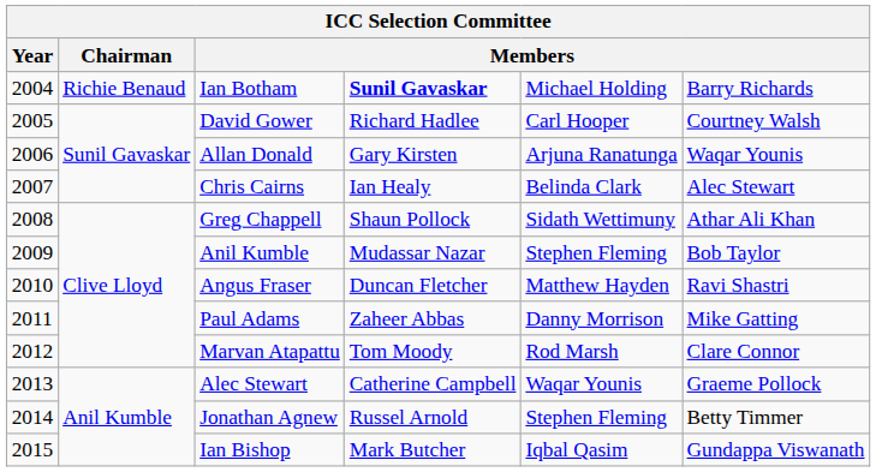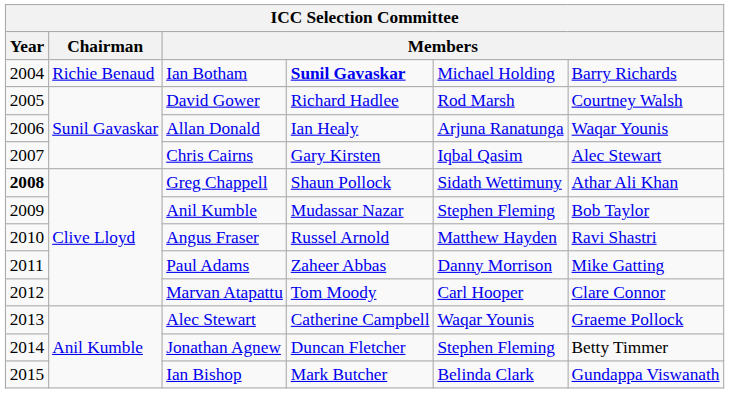David Gower | column 5: Carl Hooper -> Rod Marsh
Allan Donald | column 4: Gary Kirsten -> Ian Healy
Chris Cairns | column 4: Ian Healy -> Gary Kirsten
Chris Cairns | column 5: Belinda Clark -> Iqbal Qasim
Greg Chappell | Year: normal -> bold
Angus Fraser | column 4: Duncan Fletcher -> Russel Arnold
Marvan Atapattu | column 5: Rod Marsh -> Carl Hooper
Jonathan Agnew | column 4: Russel Arnold -> Duncan Fletcher
Ian Bishop | column 5: Iqbal Qasim -> Belinda Clark
